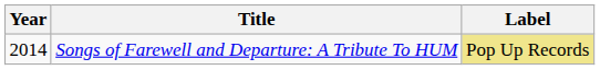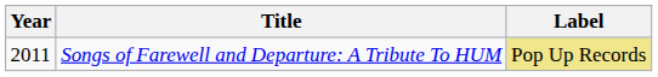Songs of Farewell and Departure: A Tribute To HUM | Year: 2014 -> 2011
